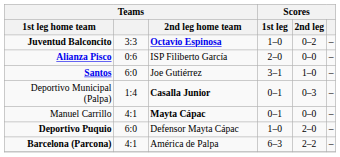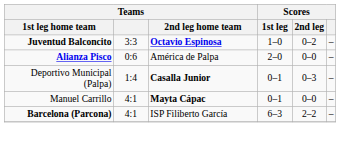Alianza Pisco | Teams / 2nd leg home team: ISP Filiberto García -> América de Palpa
- row: Santos | 6:0 | Joe Gutiérrez | 3–1 | 1–0 | –
- row: Deportivo Puquio | 6:0 | Defensor Mayta Cápac | 1–0 | 2–0 | –
Barcelona (Parcona) | Teams / 2nd leg home team: América de Palpa -> ISP Filiberto García
